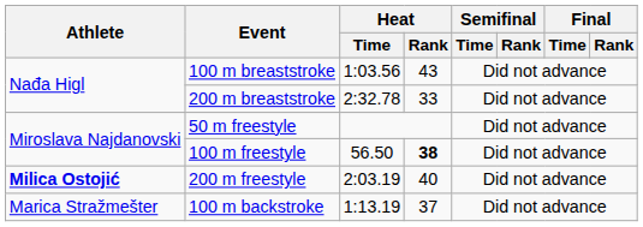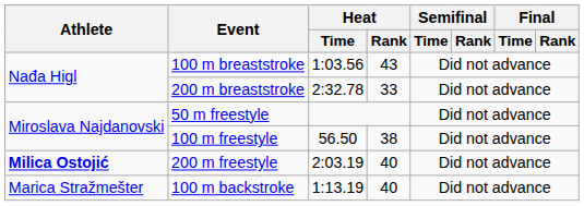100 m freestyle | Heat / Rank: bold -> normal
100 m backstroke | Heat / Rank: 37 -> 40
